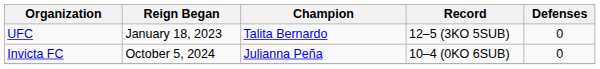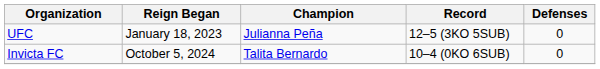UFC | Champion: Talita Bernardo -> Julianna Peña
Invicta FC | Champion: Julianna Peña -> Talita Bernardo
